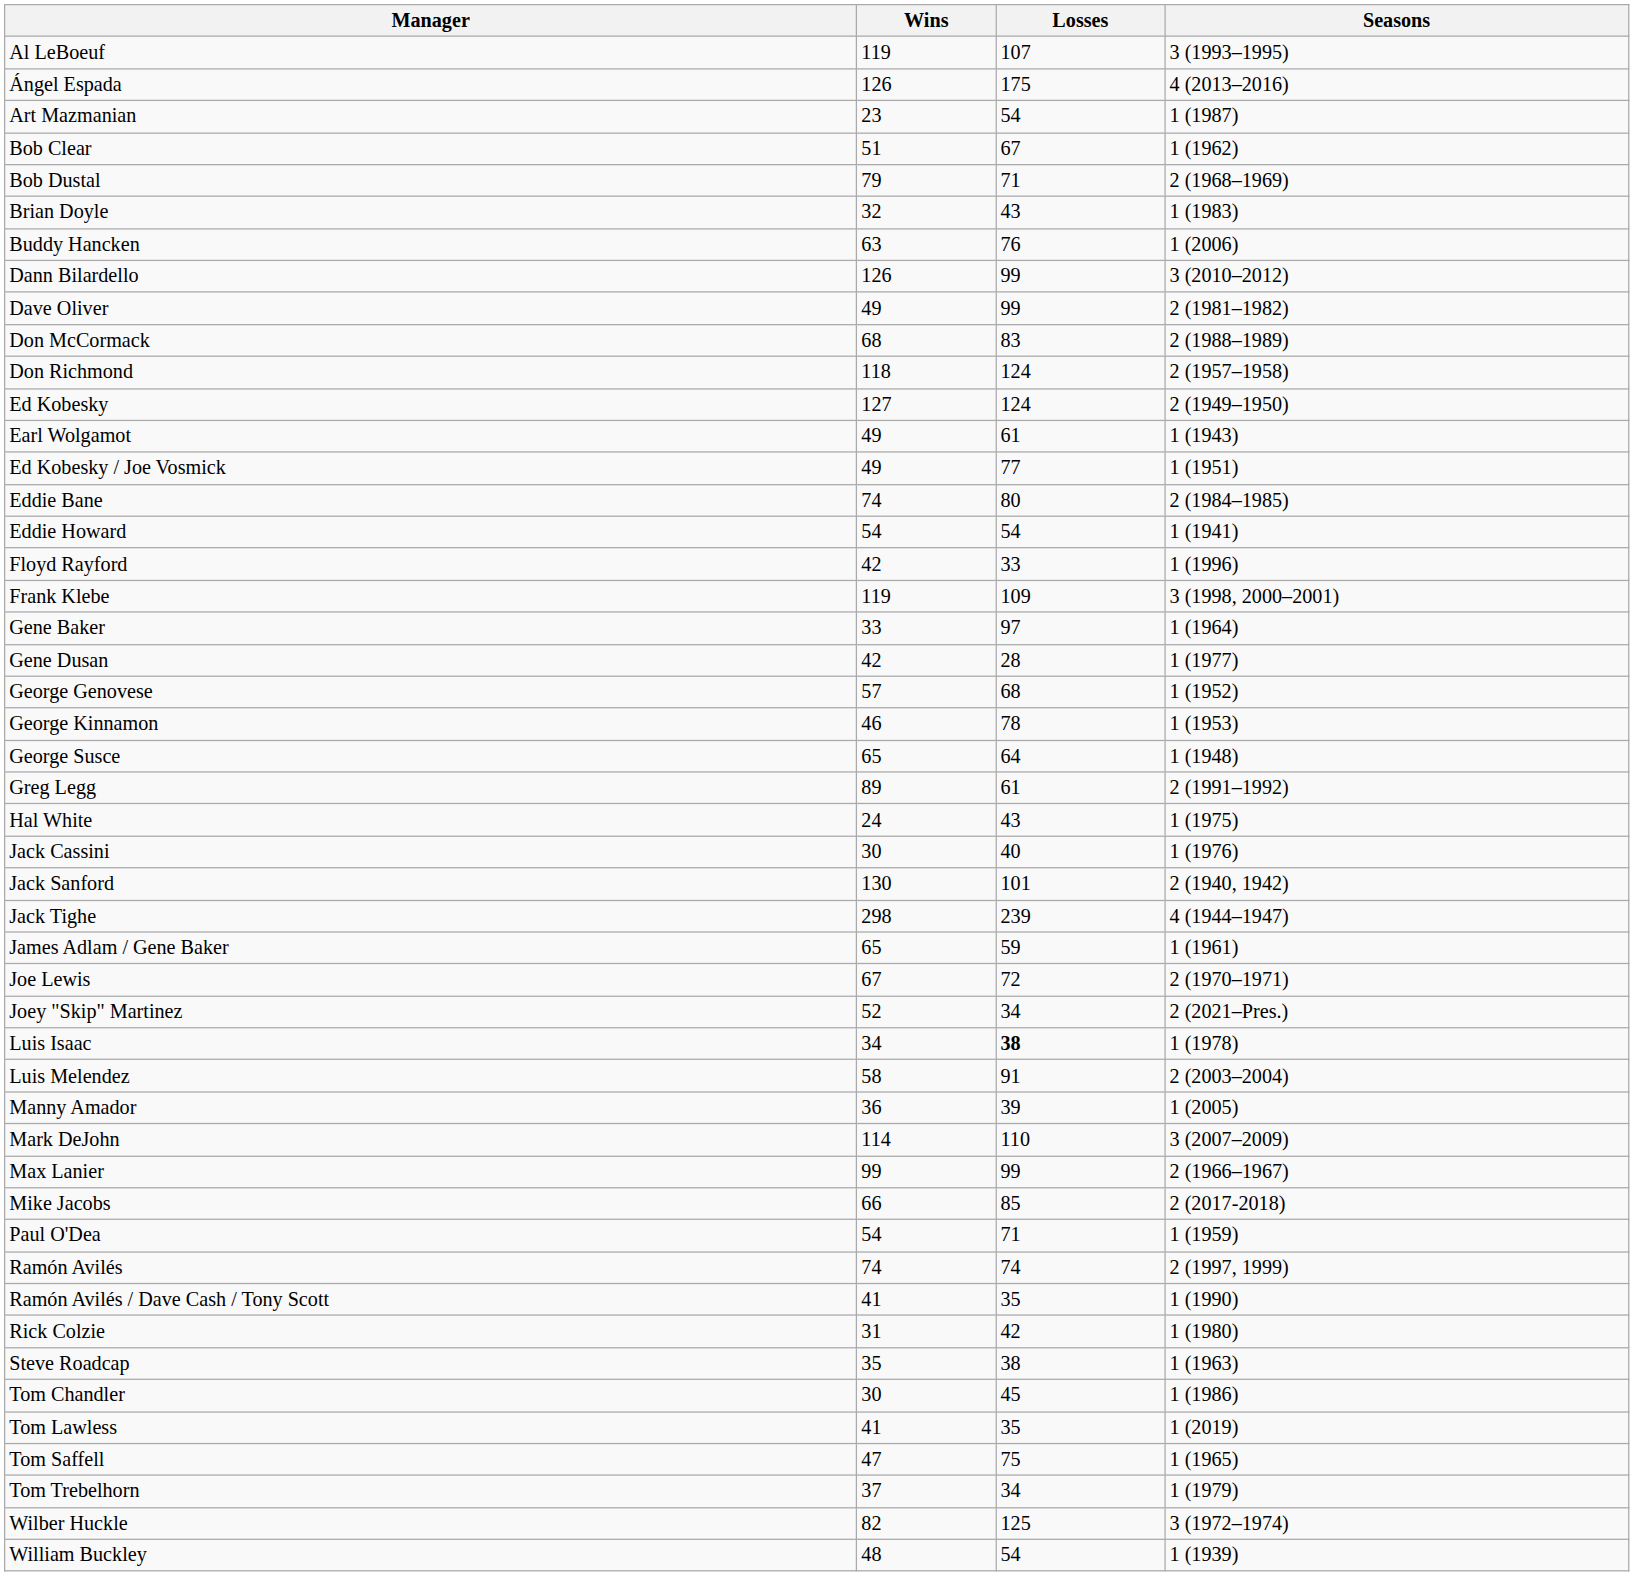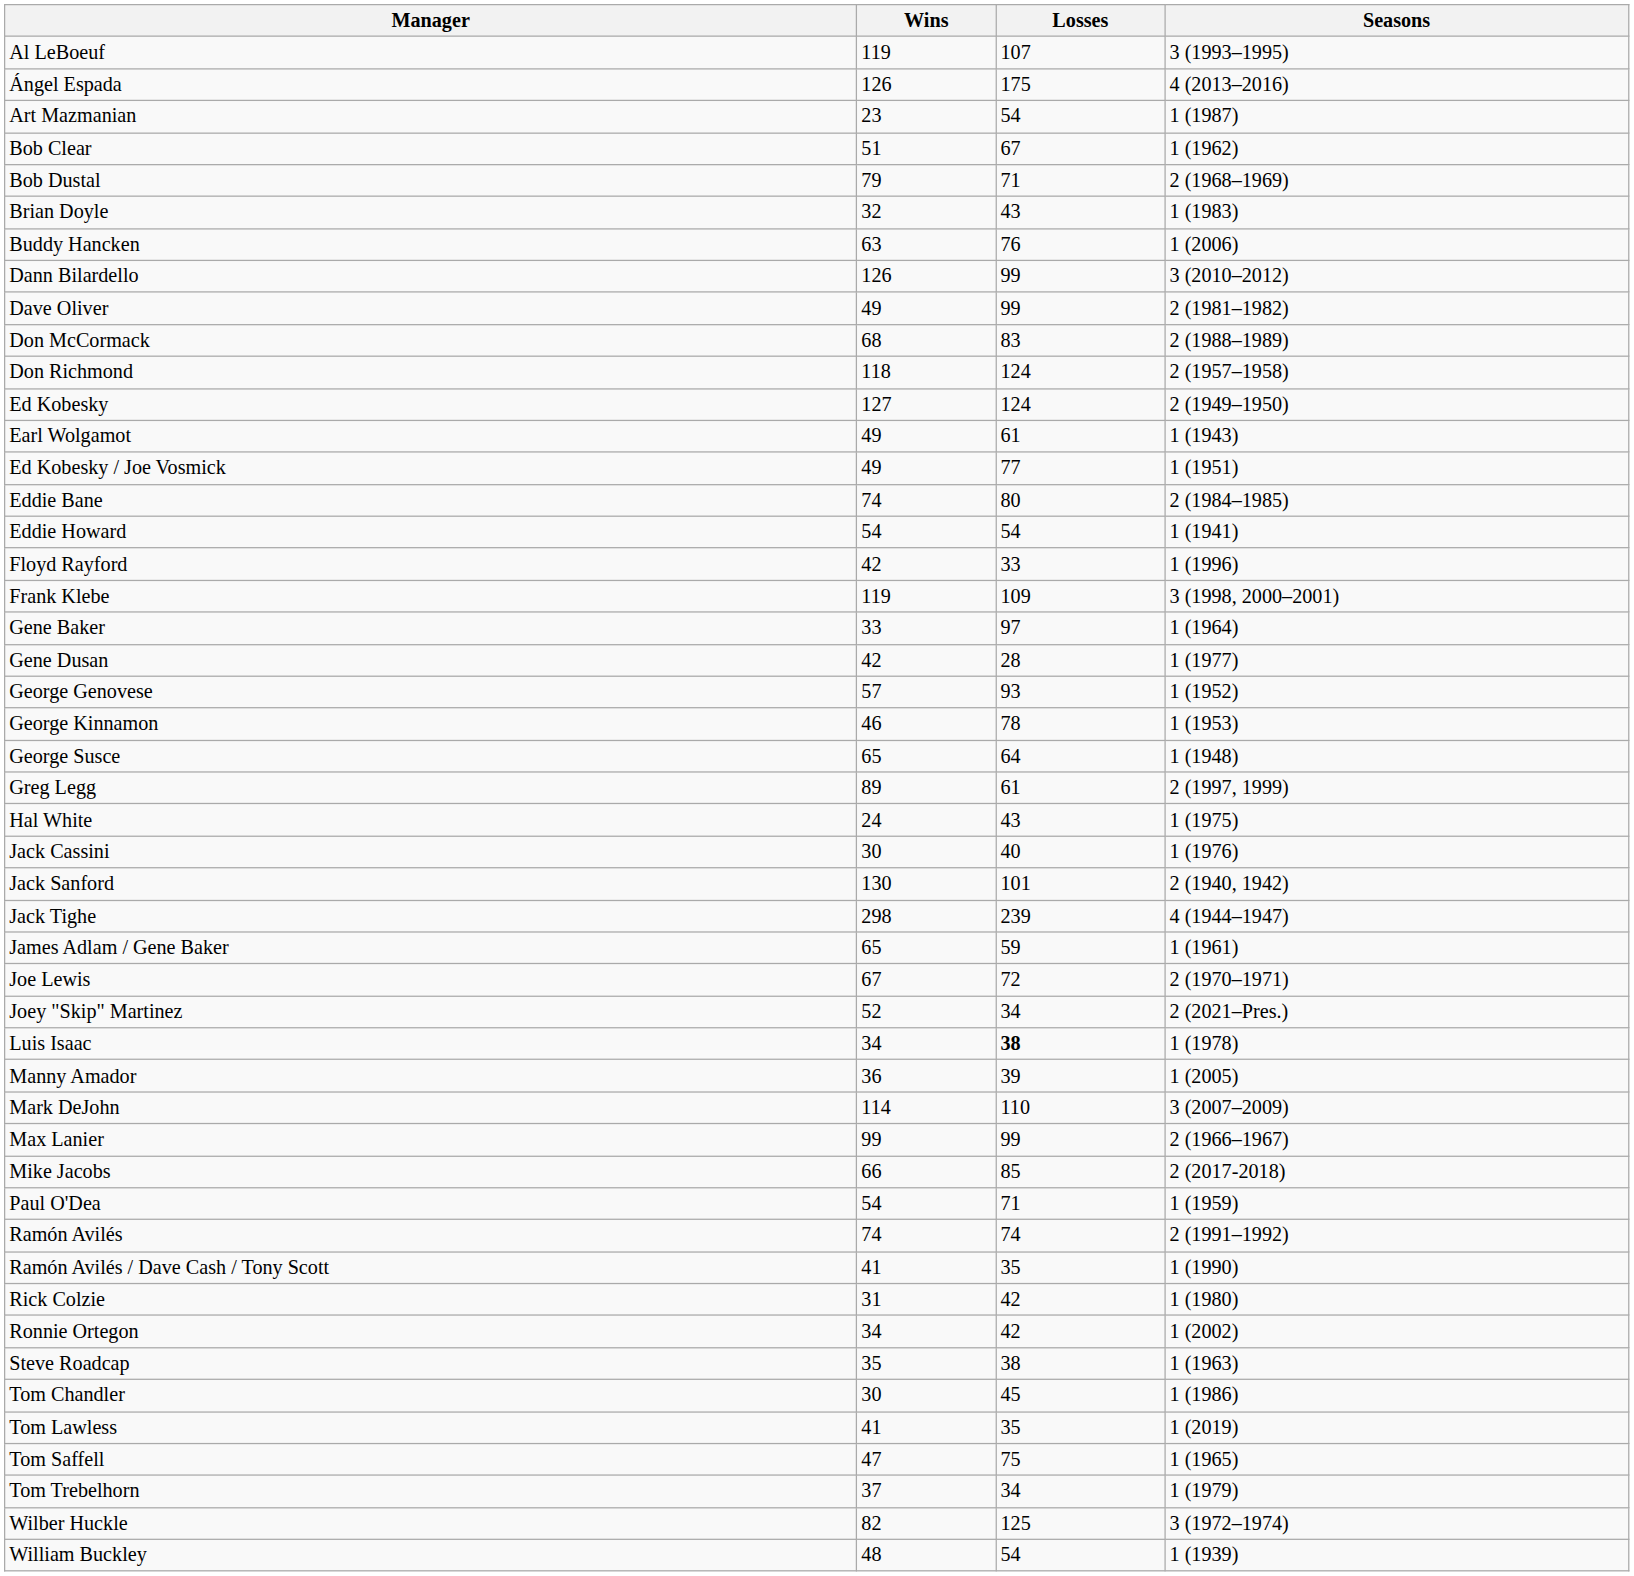George Genovese | Losses: 68 -> 93
Greg Legg | Seasons: 2 (1991–1992) -> 2 (1997, 1999)
- row: Luis Melendez | 58 | 91 | 2 (2003–2004)
Ramón Avilés | Seasons: 2 (1997, 1999) -> 2 (1991–1992)
+ row: Ronnie Ortegon | 34 | 42 | 1 (2002)
